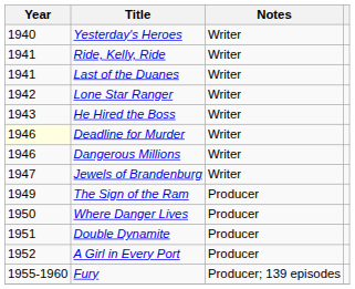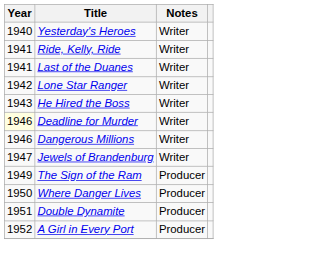- row: 1955-1960 | Fury | Producer; 139 episodes
